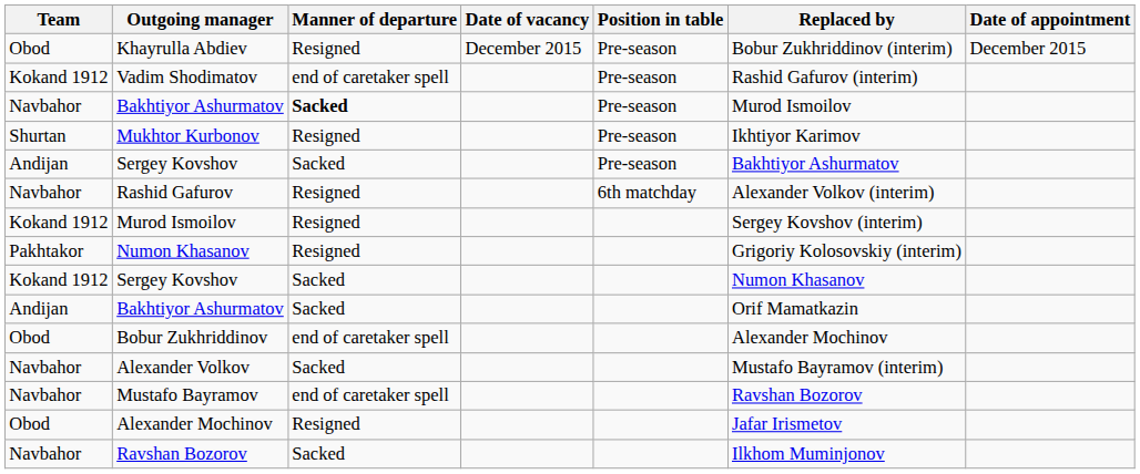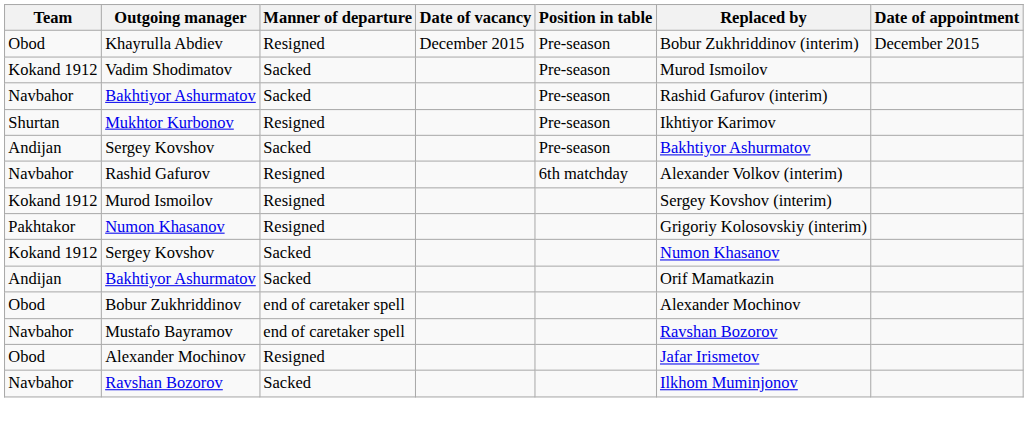Vadim Shodimatov | Manner of departure: end of caretaker spell -> Sacked
Vadim Shodimatov | Replaced by: Rashid Gafurov (interim) -> Murod Ismoilov
Navbahor / Bakhtiyor Ashurmatov | Manner of departure: bold -> normal
Navbahor / Bakhtiyor Ashurmatov | Replaced by: Murod Ismoilov -> Rashid Gafurov (interim)
- row: Navbahor | Alexander Volkov | Sacked | Mustafo Bayramov (interim)
